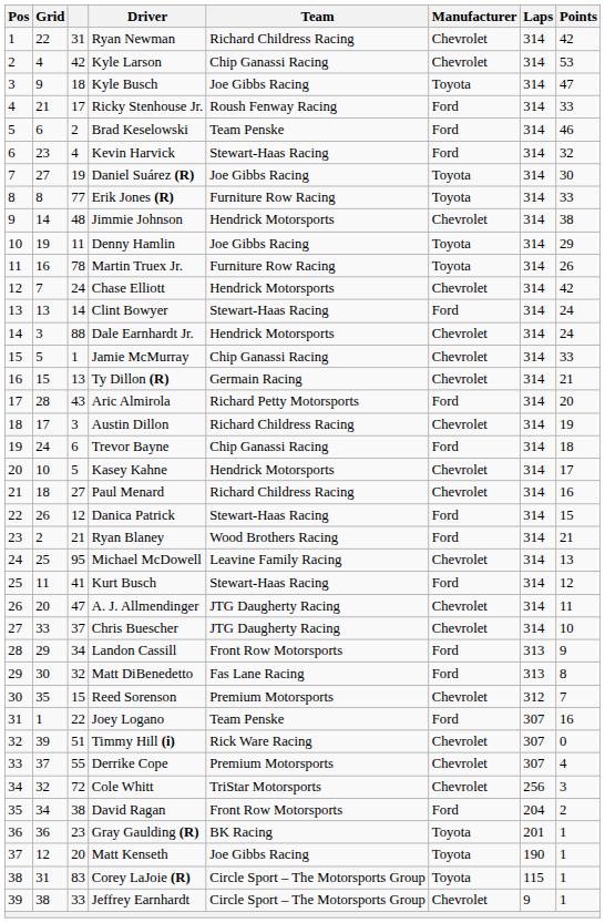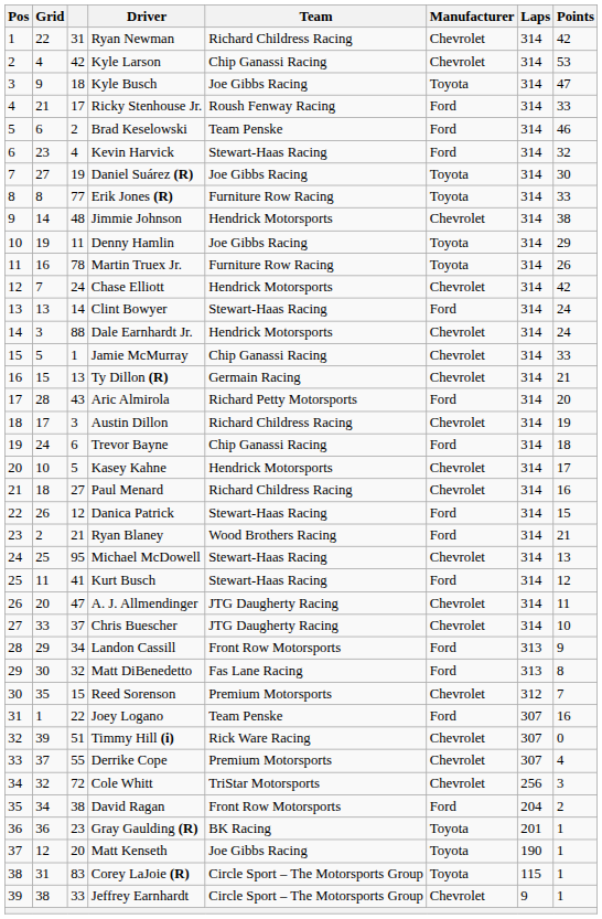Michael McDowell | Team: Leavine Family Racing -> Stewart-Haas Racing
